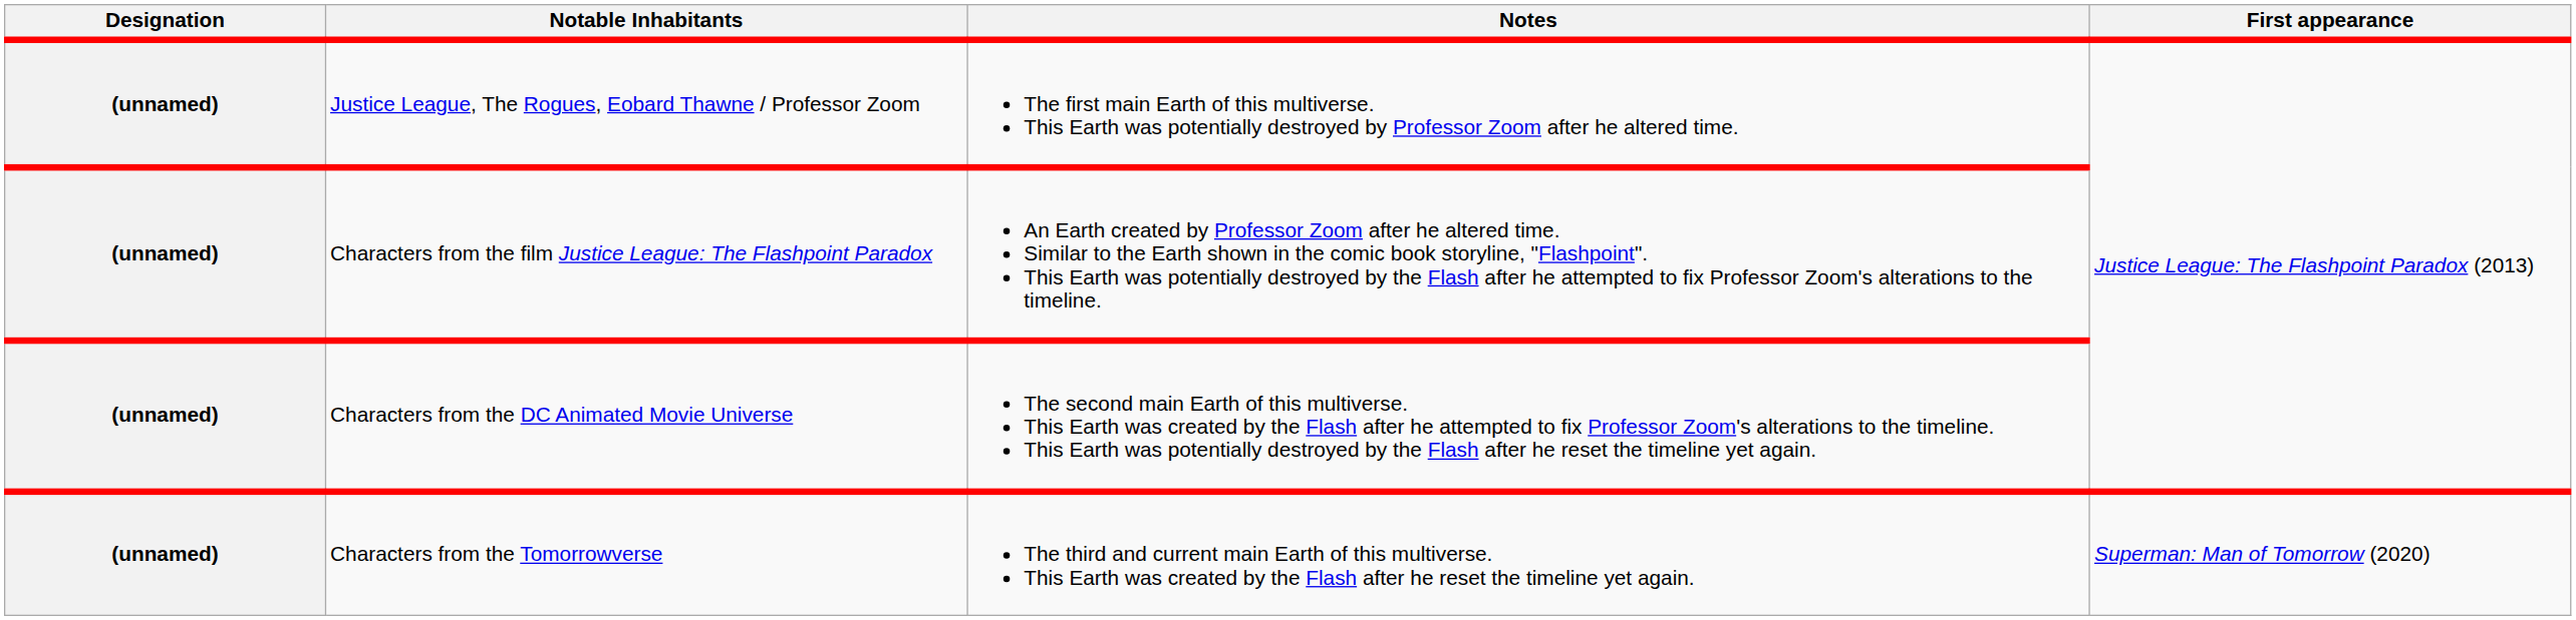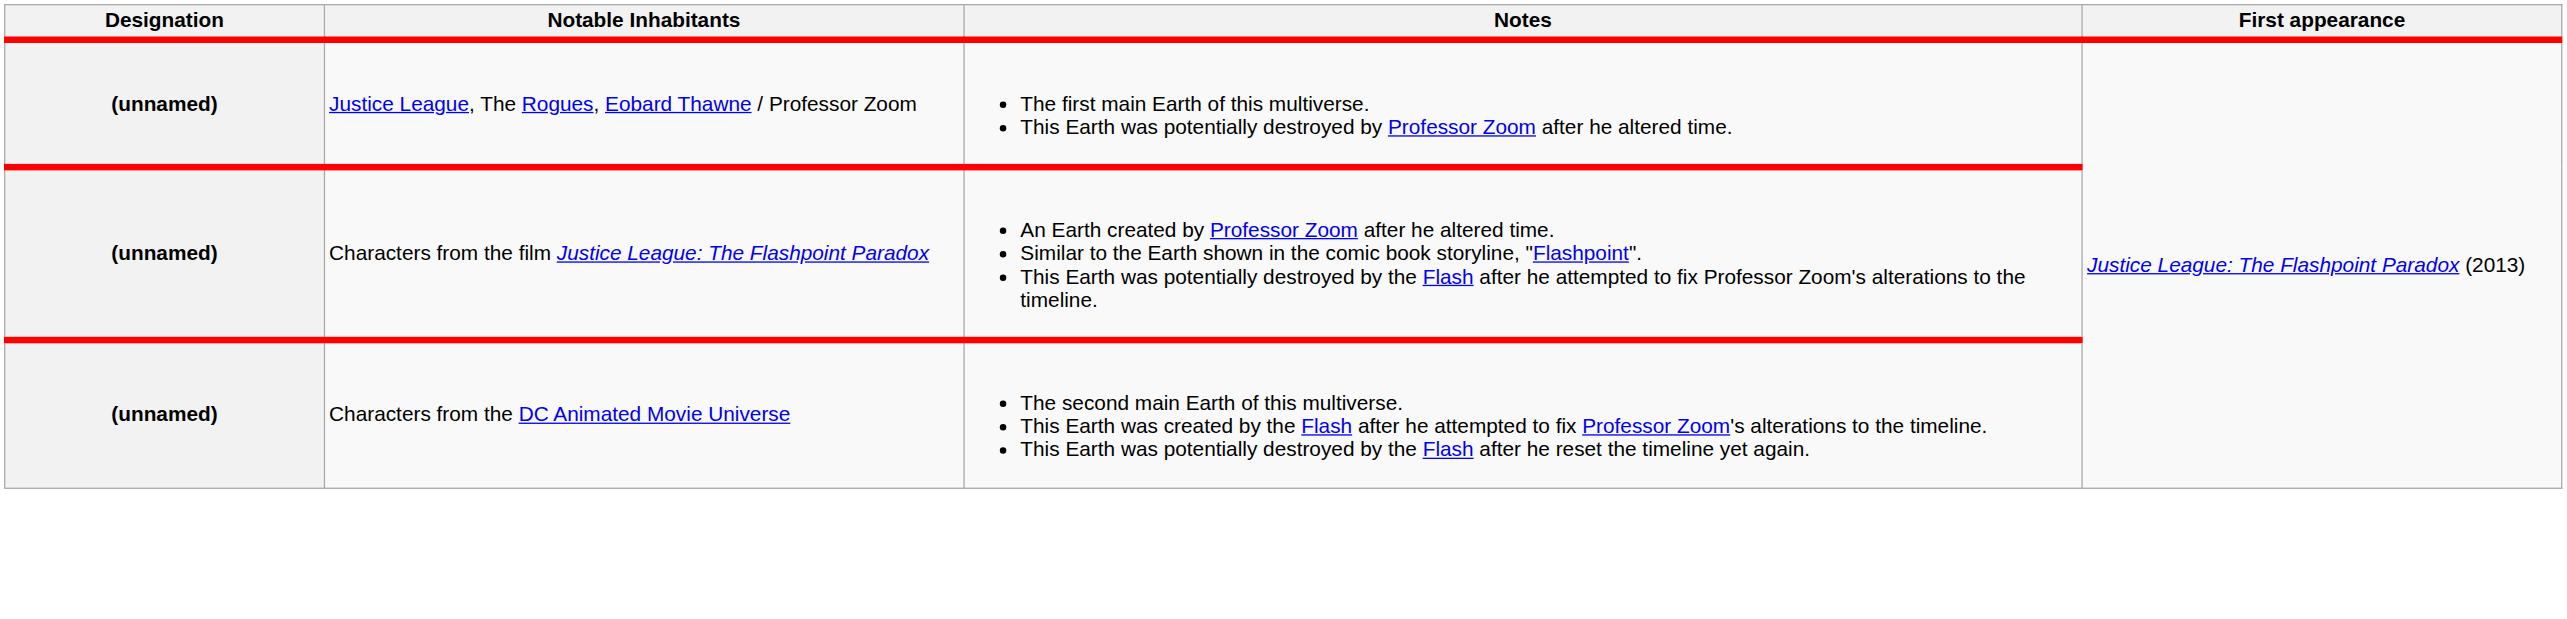- row: (unnamed) | Characters from the Tomorrowverse | The third and current main Earth of this multiverse. This Earth was created by the Flash after he reset the timeline yet again. | Superman: Man of Tomorrow (2020)
